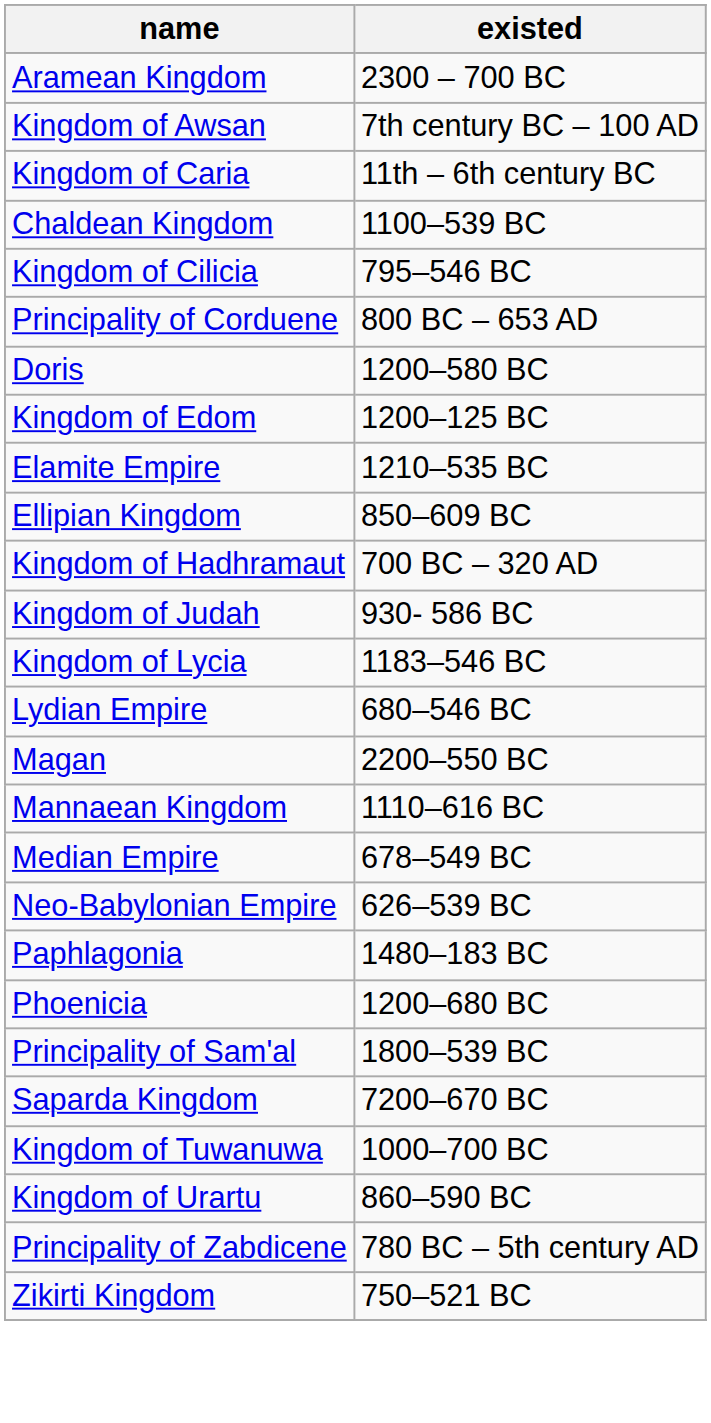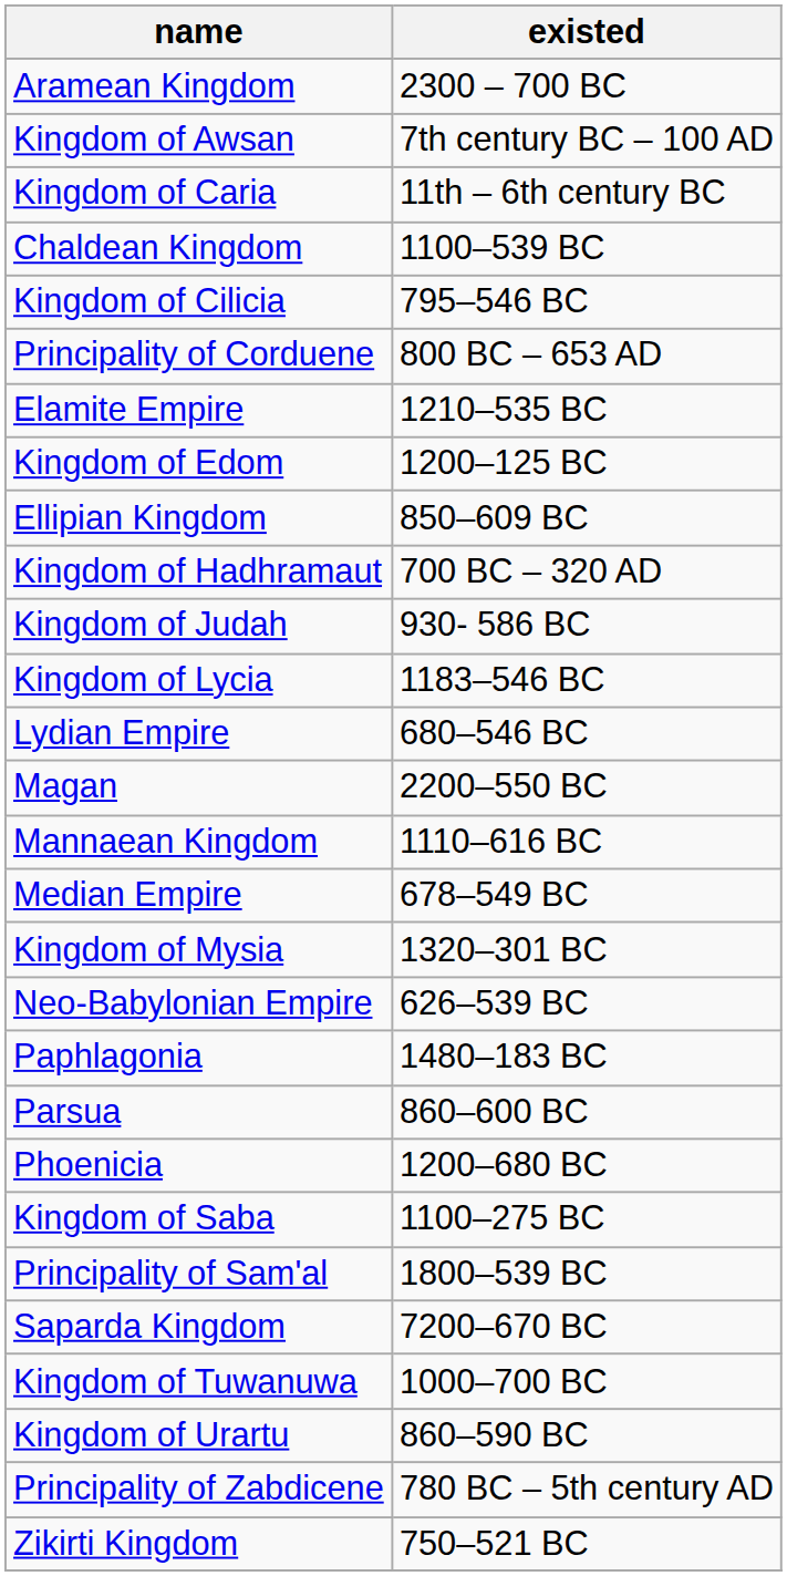- row: Doris | 1200–580 BC
rows swapped: Kingdom of Edom <-> Elamite Empire
+ row: Kingdom of Mysia | 1320–301 BC
+ row: Parsua | 860–600 BC
+ row: Kingdom of Saba | 1100–275 BC
